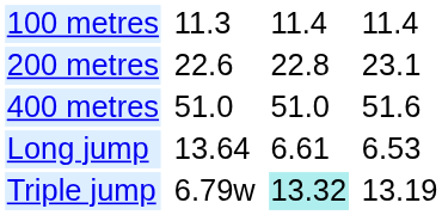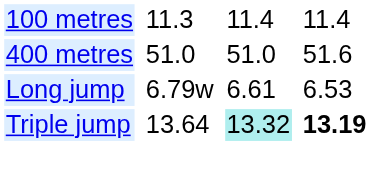- row: 200 metres | 22.6 | 22.8 | 23.1
Long jump | column 3: 13.64 -> 6.79w
Triple jump | column 3: 6.79w -> 13.64
Triple jump | column 7: normal -> bold
